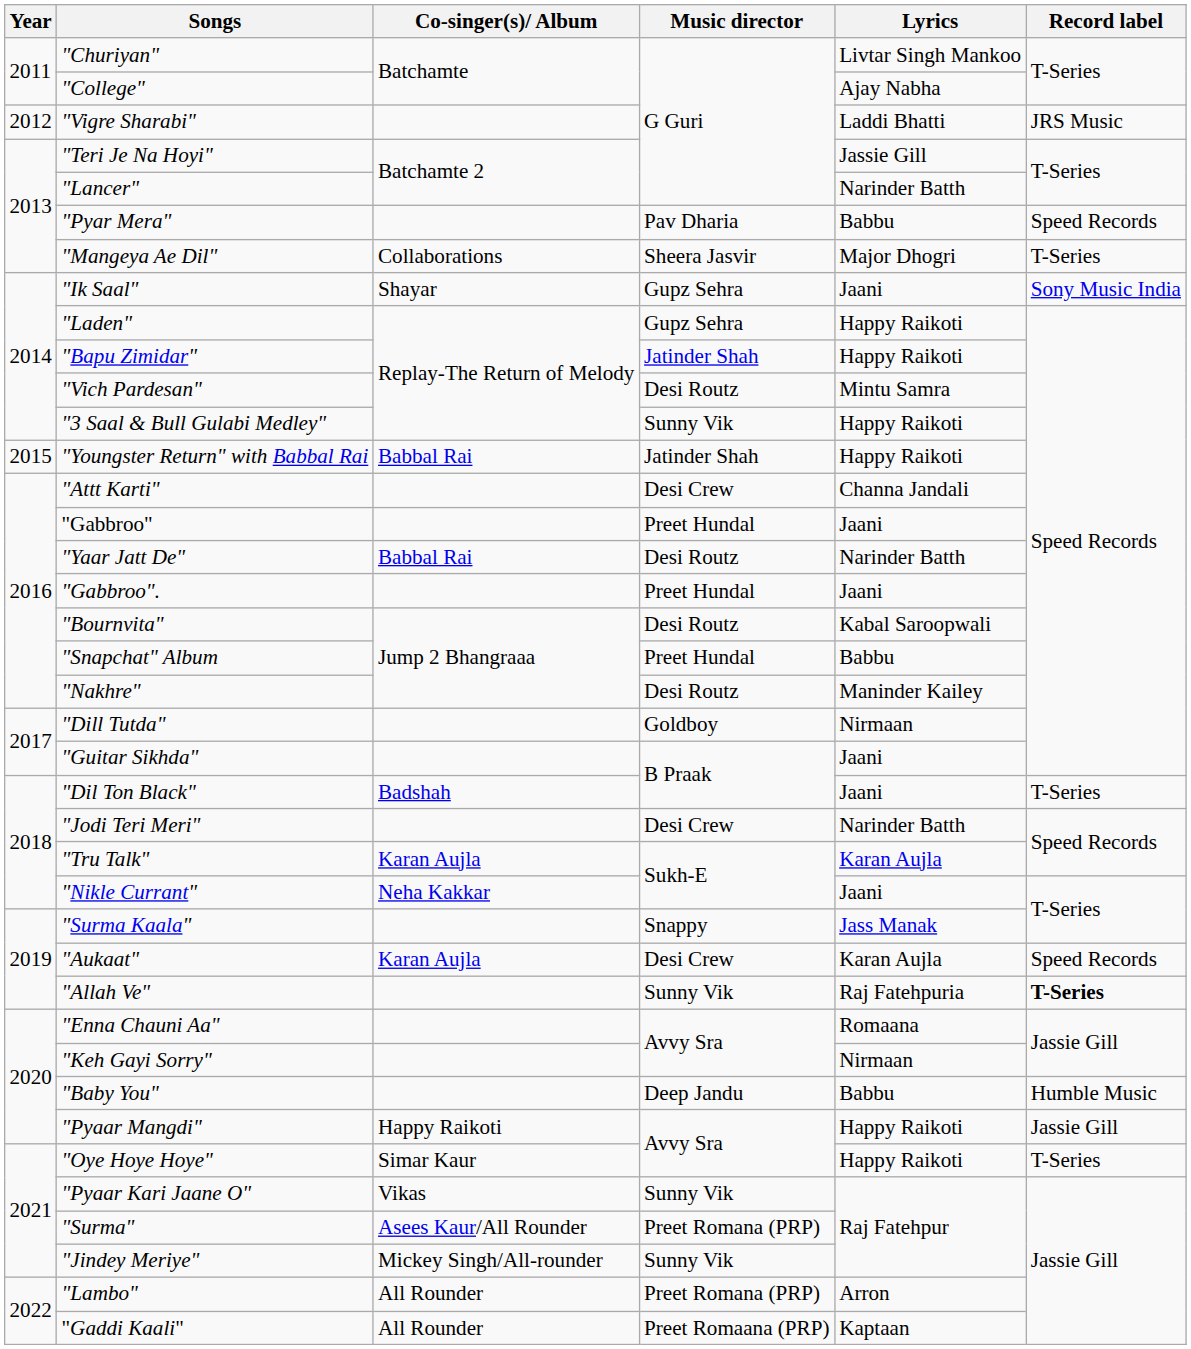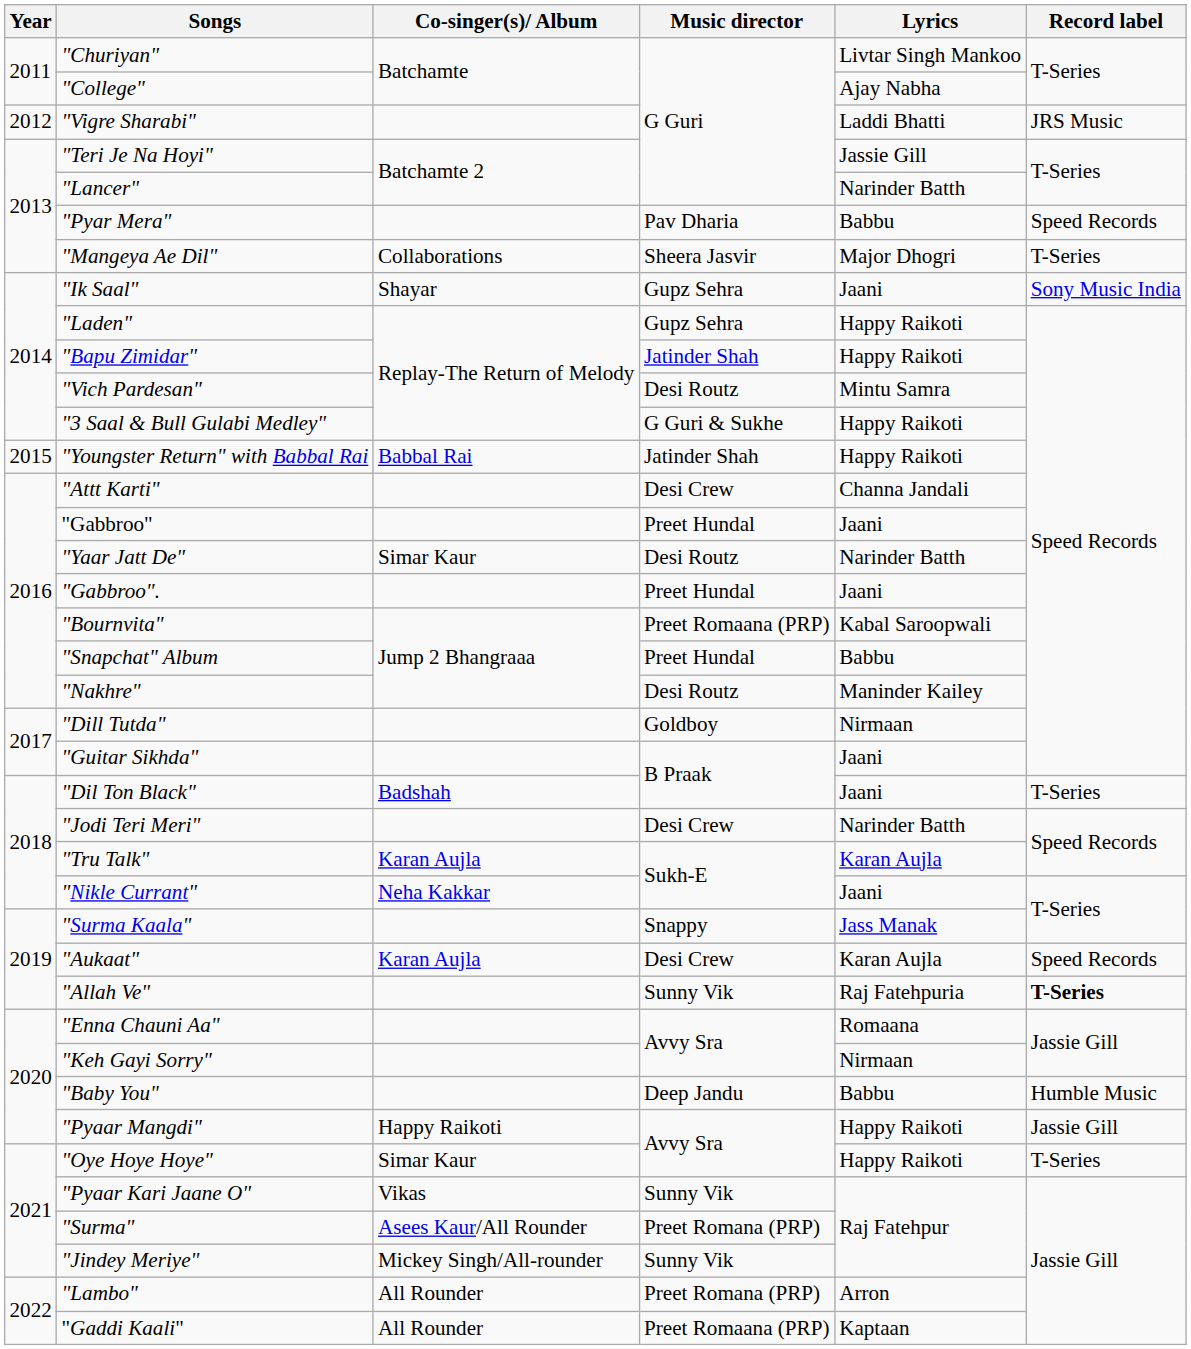"3 Saal & Bull Gulabi Medley" | Music director: Sunny Vik -> G Guri & Sukhe
"Yaar Jatt De" | Co-singer(s)/ Album: Babbal Rai -> Simar Kaur
"Bournvita" | Music director: Desi Routz -> Preet Romaana (PRP)
